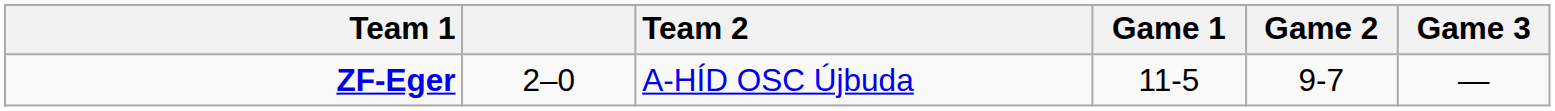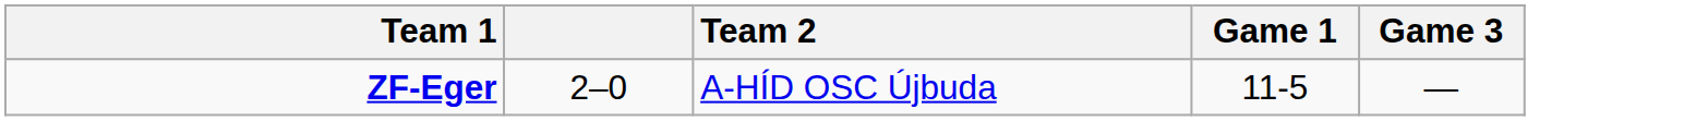- column: Game 2 | 9-7
